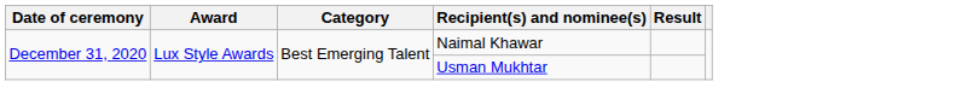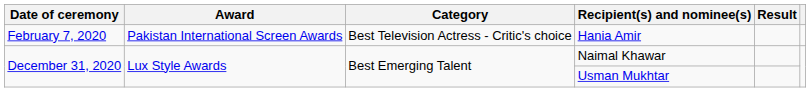+ row: February 7, 2020 | Pakistan International Screen Awards | Best Television Actress - Critic's choice | Hania Amir
